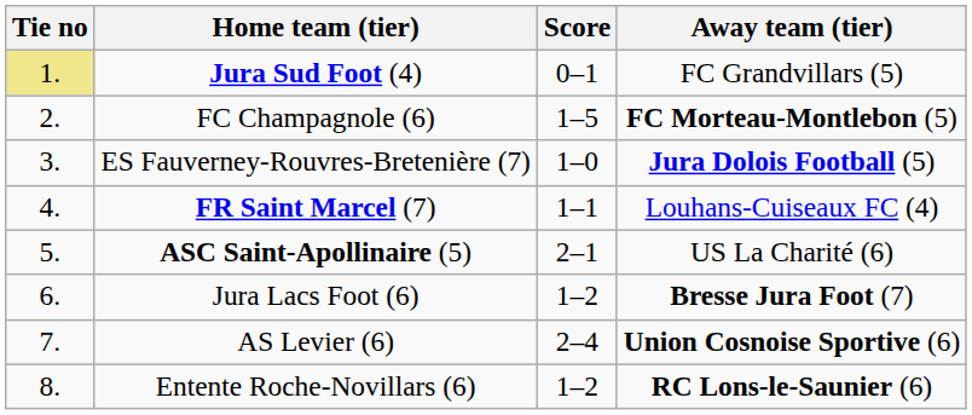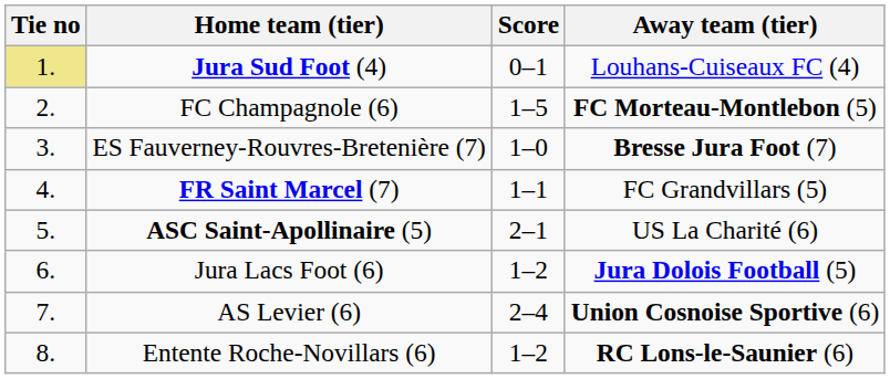Jura Sud Foot (4) | Away team (tier): FC Grandvillars (5) -> Louhans-Cuiseaux FC (4)
ES Fauverney-Rouvres-Bretenière (7) | Away team (tier): Jura Dolois Football (5) -> Bresse Jura Foot (7)
FR Saint Marcel (7) | Away team (tier): Louhans-Cuiseaux FC (4) -> FC Grandvillars (5)
Jura Lacs Foot (6) | Away team (tier): Bresse Jura Foot (7) -> Jura Dolois Football (5)
